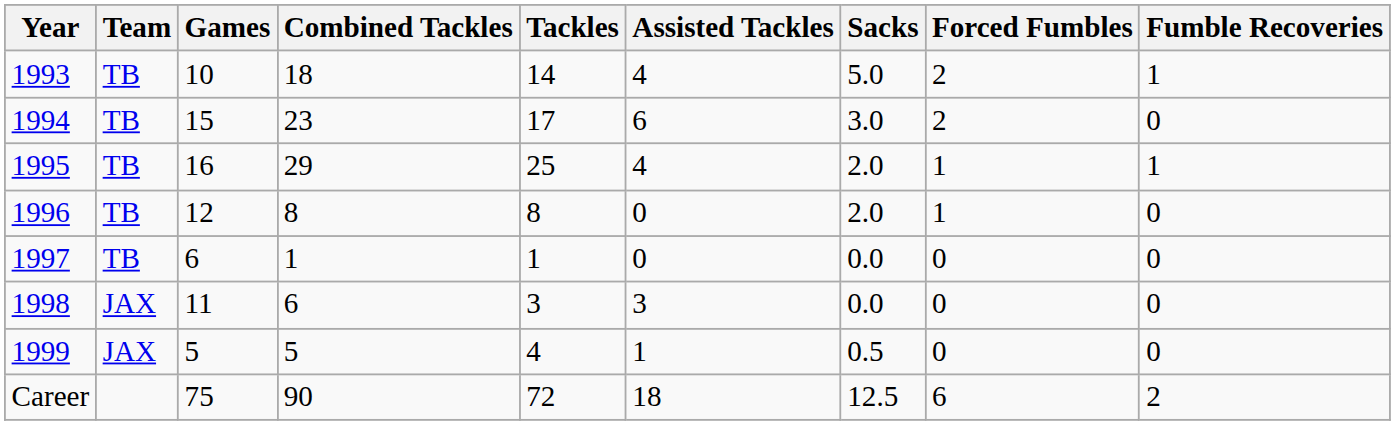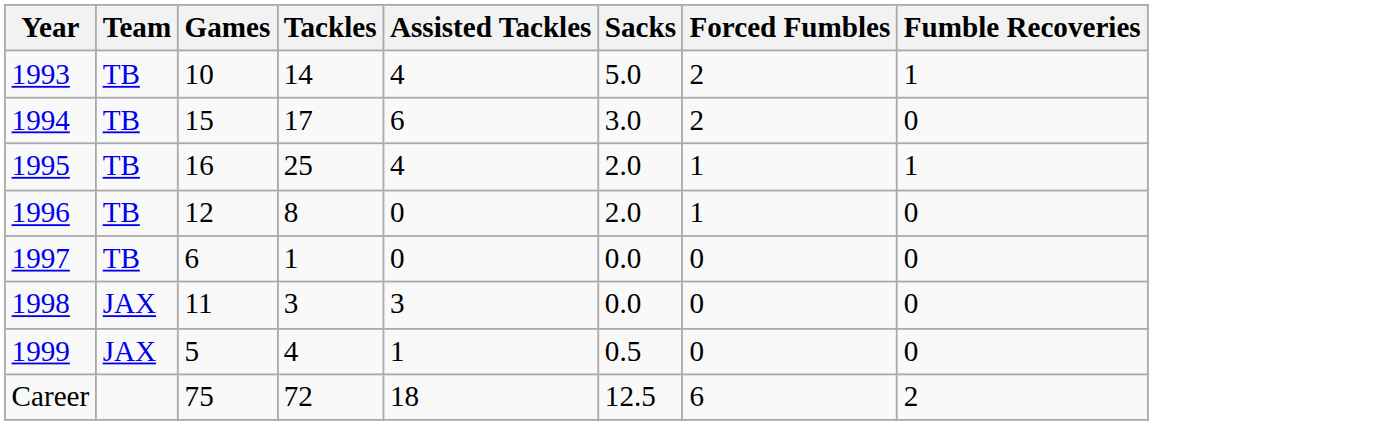- column: Combined Tackles | 18 | 23 | 29 | 8 | 1 | 6 | 5 | 90
